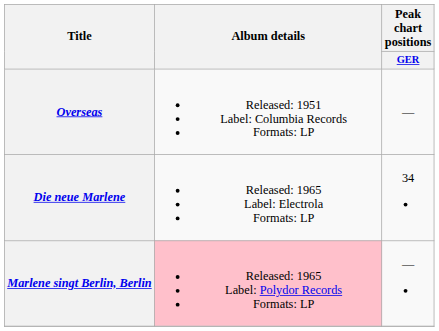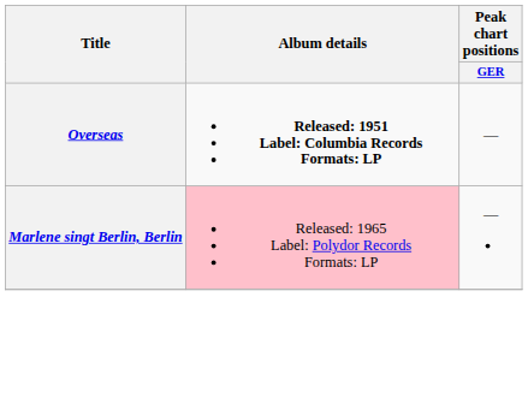Overseas | Album details: normal -> bold
- row: Die neue Marlene | Released: 1965 Label: Electrola Formats: LP | 34
